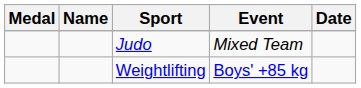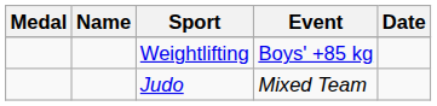rows swapped: Weightlifting <-> Judo
